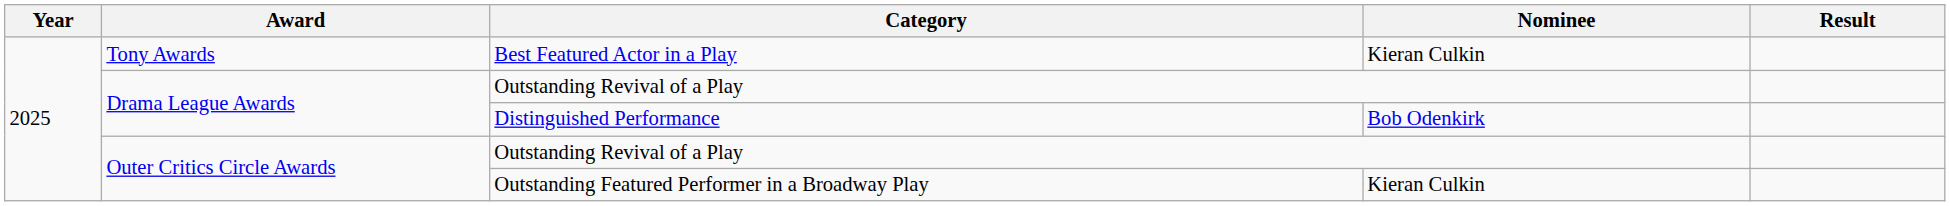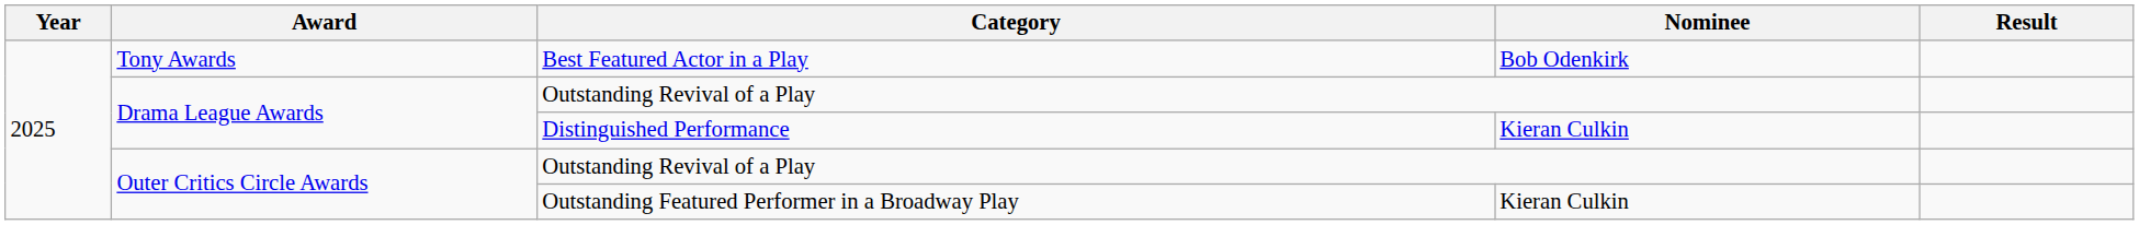Best Featured Actor in a Play | Nominee: Kieran Culkin -> Bob Odenkirk
Distinguished Performance | Nominee: Bob Odenkirk -> Kieran Culkin
